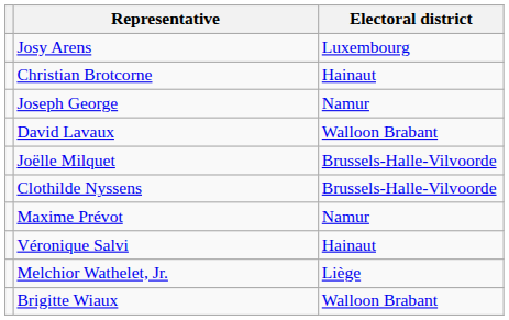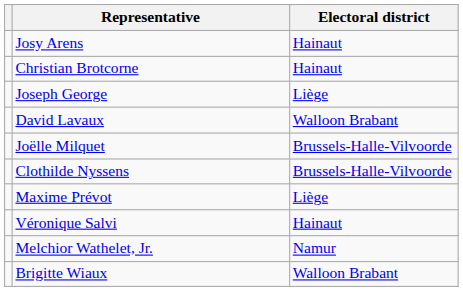Josy Arens | Electoral district: Luxembourg -> Hainaut
Joseph George | Electoral district: Namur -> Liège
Maxime Prévot | Electoral district: Namur -> Liège
Melchior Wathelet, Jr. | Electoral district: Liège -> Namur
